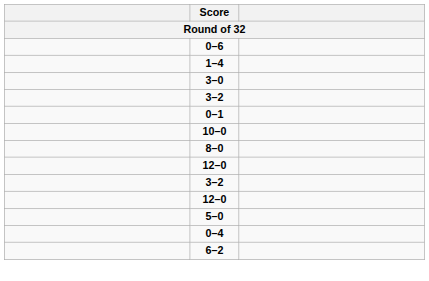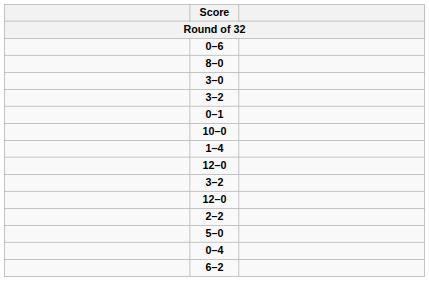rows swapped: 8–0 <-> 1–4
+ row: 2–2
